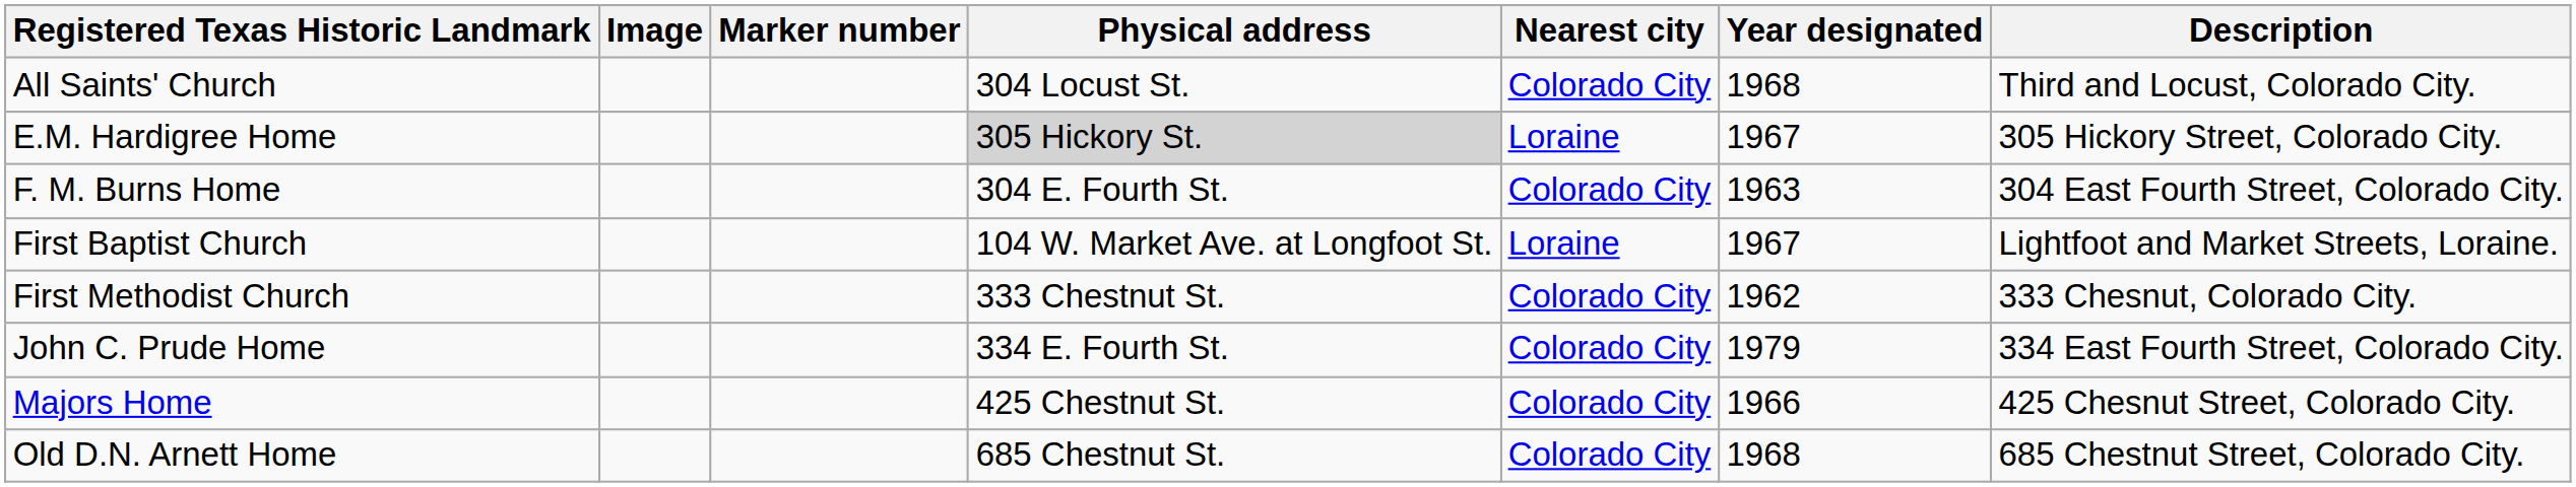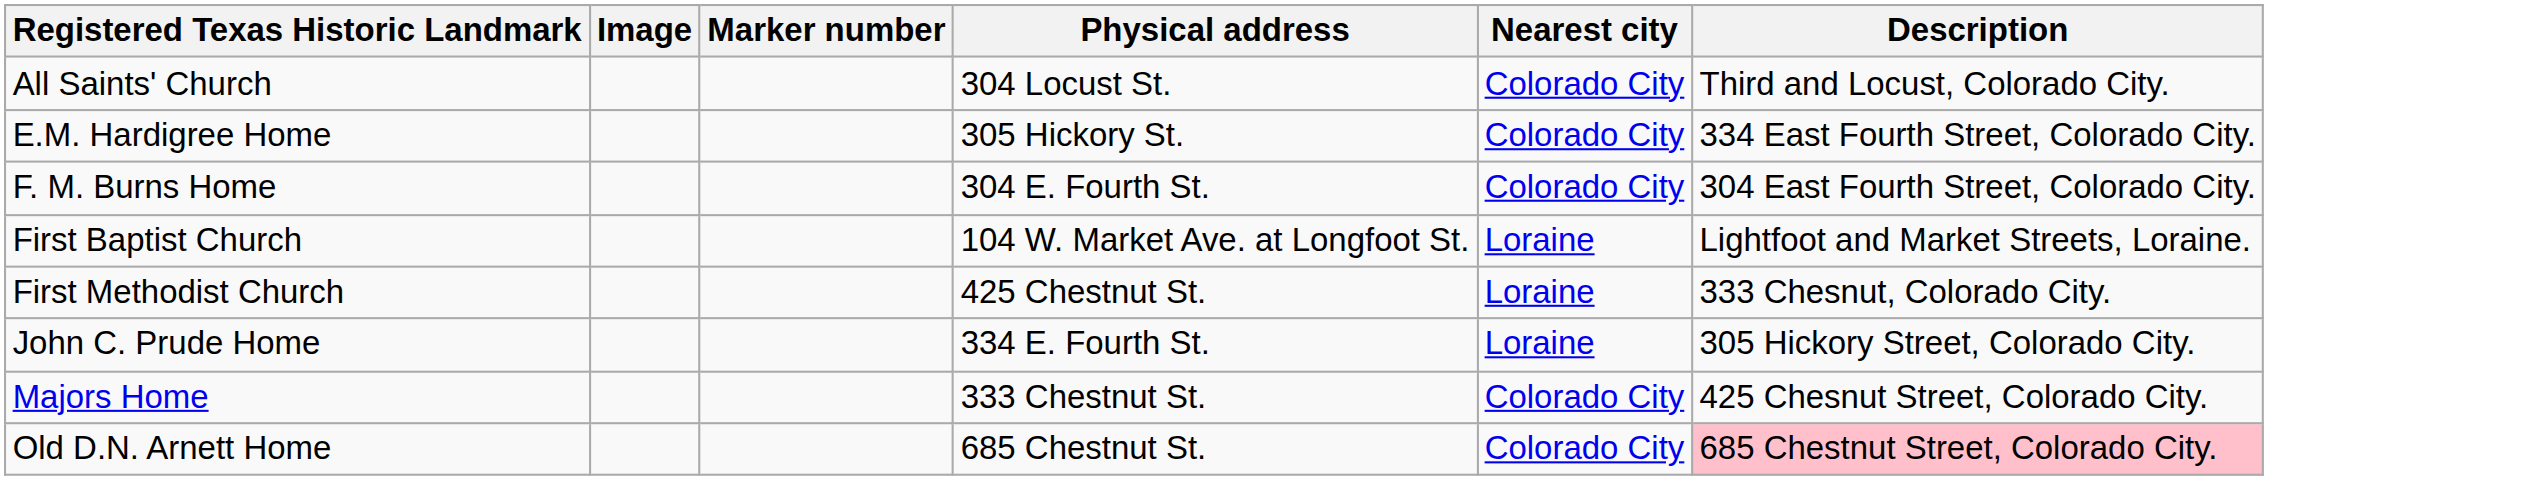- column: Year designated | 1968 | 1967 | 1963 | 1967 | 1962 | 1979 | 1966 | 1968
E.M. Hardigree Home | Physical address: lightgrey background -> no background
E.M. Hardigree Home | Nearest city: Loraine -> Colorado City
E.M. Hardigree Home | Description: 305 Hickory Street, Colorado City. -> 334 East Fourth Street, Colorado City.
First Methodist Church | Physical address: 333 Chestnut St. -> 425 Chestnut St.
First Methodist Church | Nearest city: Colorado City -> Loraine
John C. Prude Home | Nearest city: Colorado City -> Loraine
John C. Prude Home | Description: 334 East Fourth Street, Colorado City. -> 305 Hickory Street, Colorado City.
Majors Home | Physical address: 425 Chestnut St. -> 333 Chestnut St.
Old D.N. Arnett Home | Description: no background -> pink background
